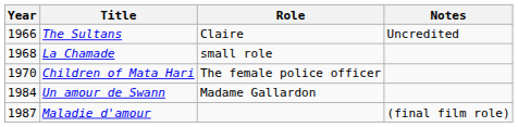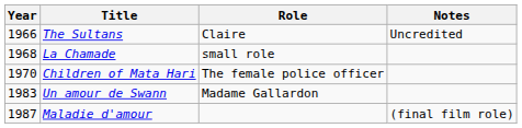Un amour de Swann | Year: 1984 -> 1983
